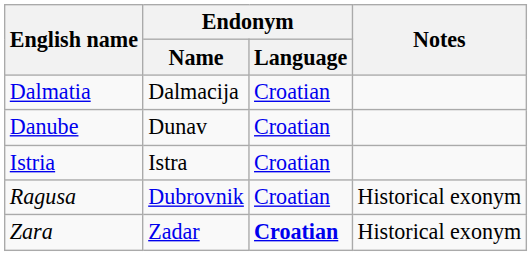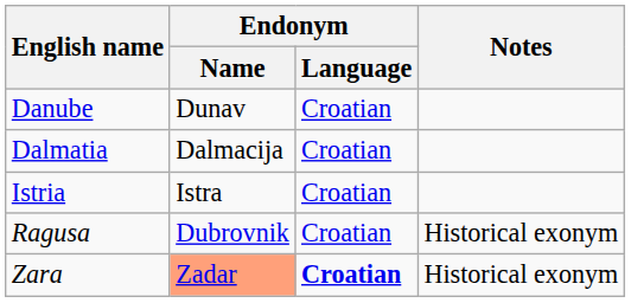rows swapped: Danube <-> Dalmatia
Zara | Endonym / Name: no background -> lightsalmon background
